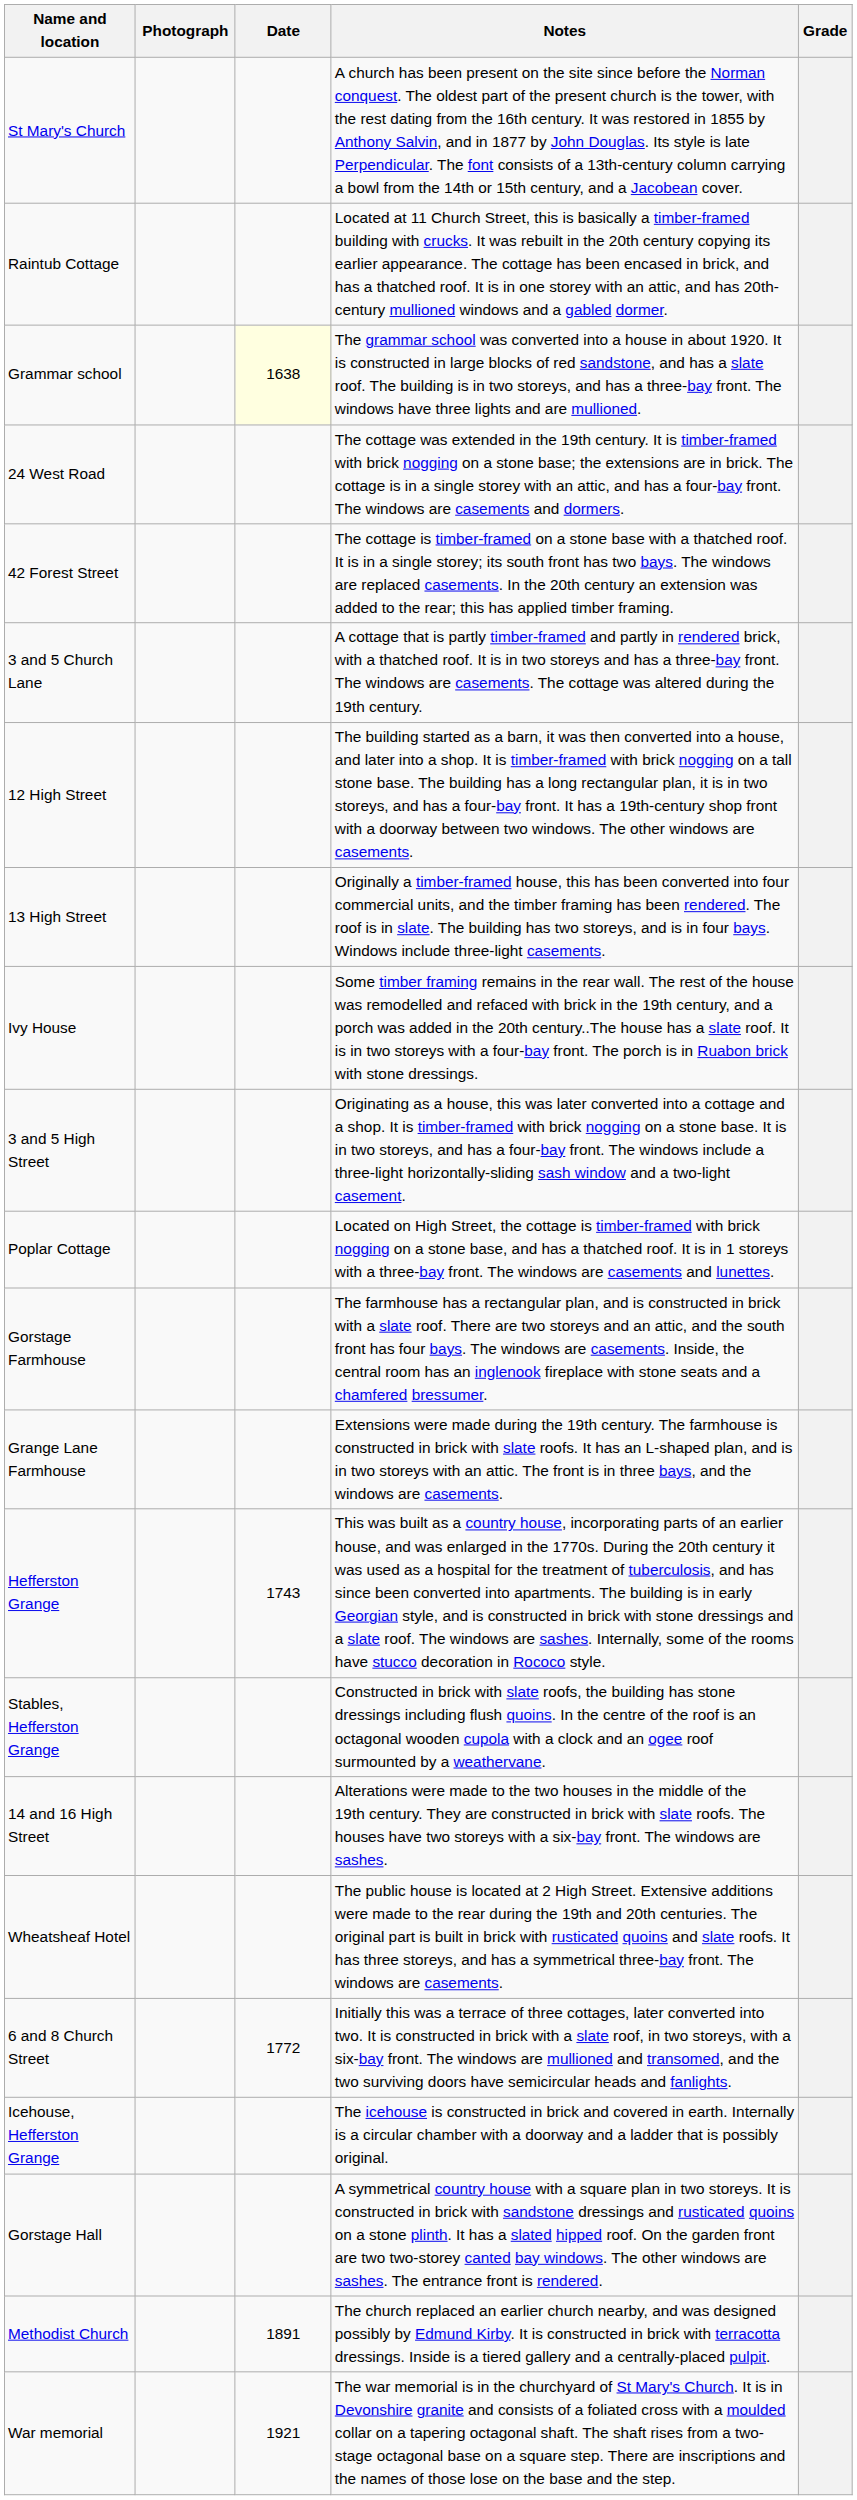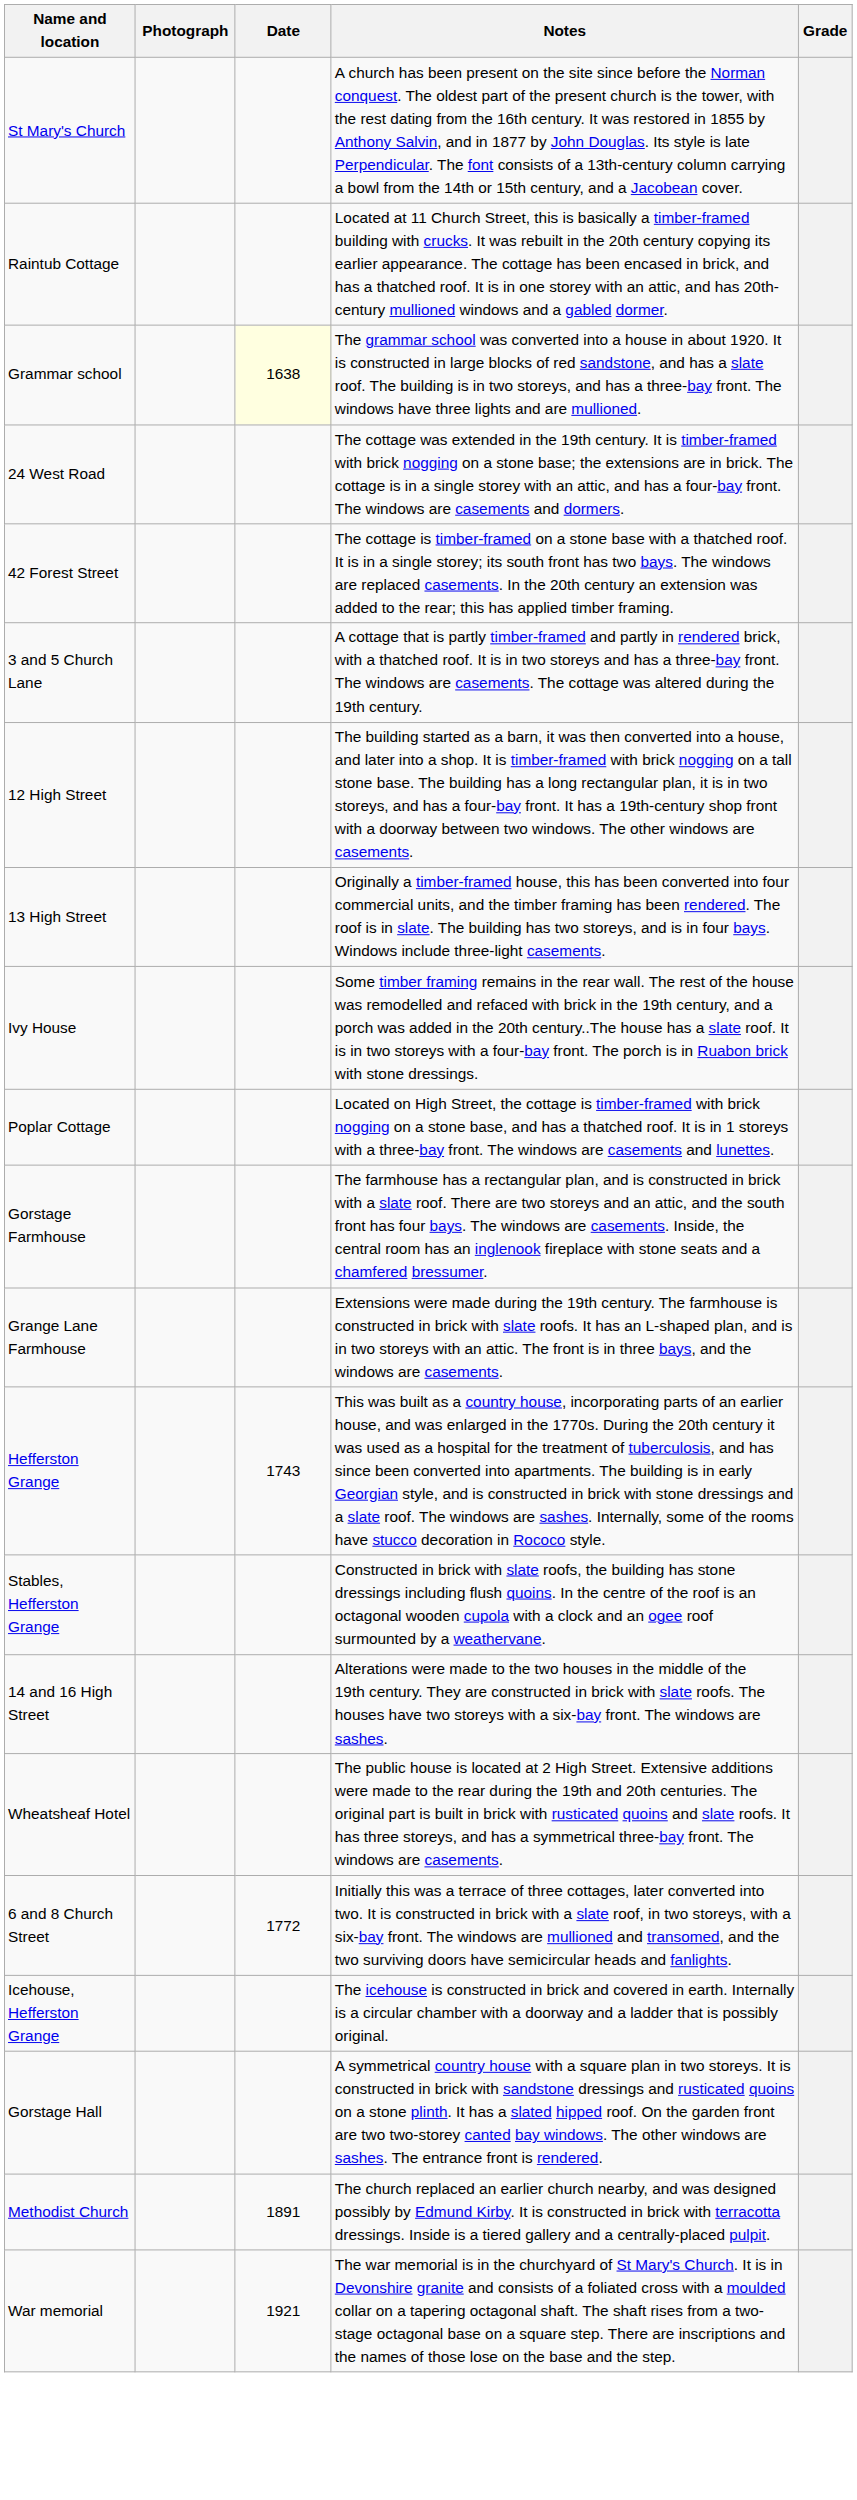- row: 3 and 5 High Street | Originating as a house, this was later converted into a cottage and a shop. It is timber-framed with brick nogging on a stone base. It is in two storeys, and has a four-bay front. The windows include a three-light horizontally-sliding sash window and a two-light casement.
